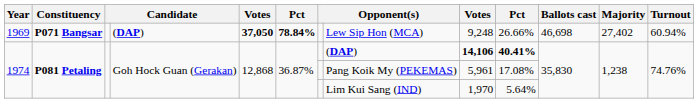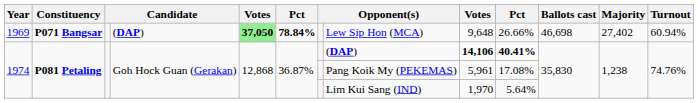1969 | column 5: no background -> lightgreen background
1969 | column 9: 9,248 -> 9,648
